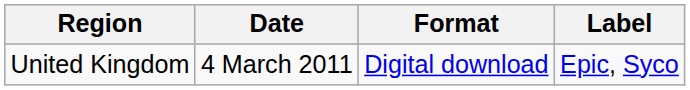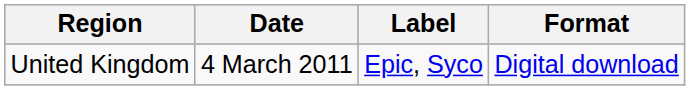columns swapped: Format <-> Label
